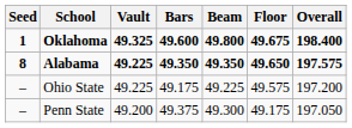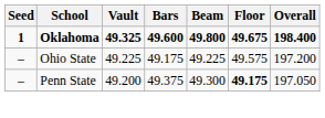- row: 8 | Alabama | 49.225 | 49.350 | 49.350 | 49.650 | 197.575
Penn State | Floor: normal -> bold
